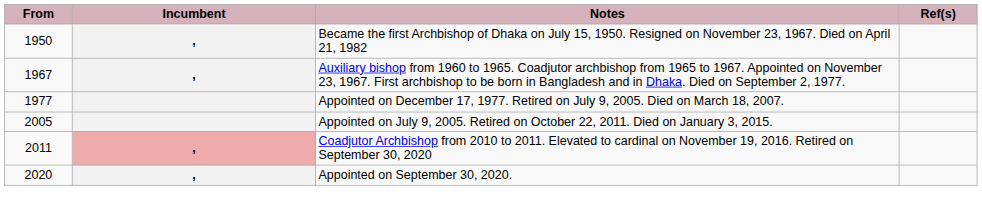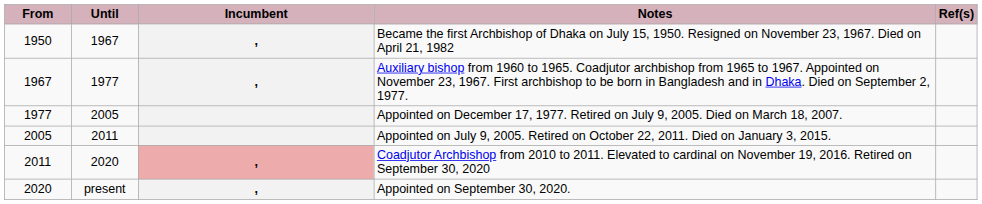+ column: Until | 1967 | 1977 | 2005 | 2011 | 2020 | present
